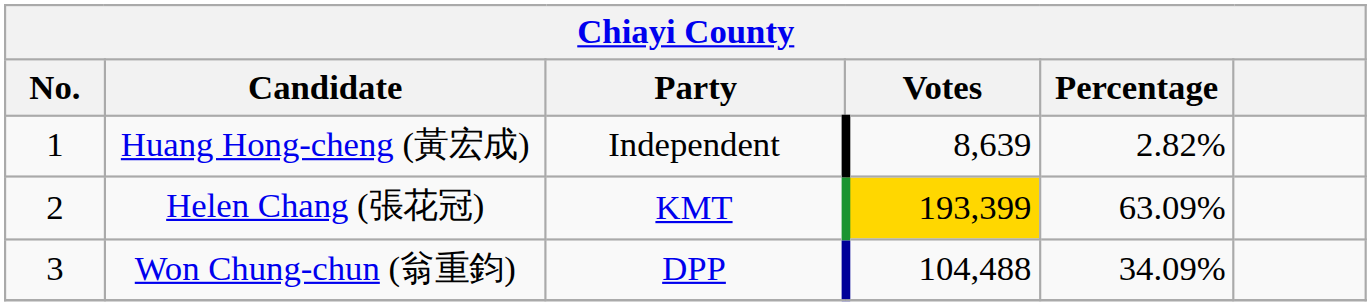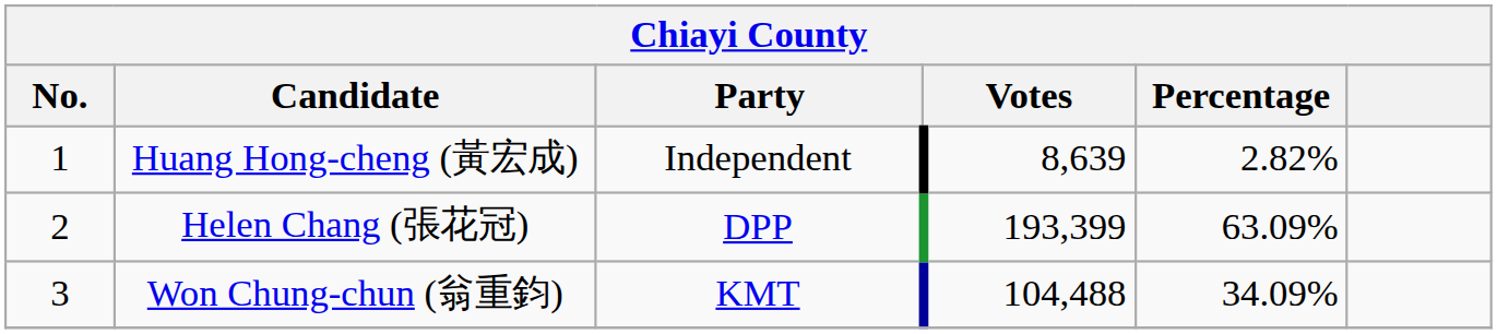Helen Chang (張花冠) | Party: KMT -> DPP
Helen Chang (張花冠) | Votes: gold background -> no background
Won Chung-chun (翁重鈞) | Party: DPP -> KMT
